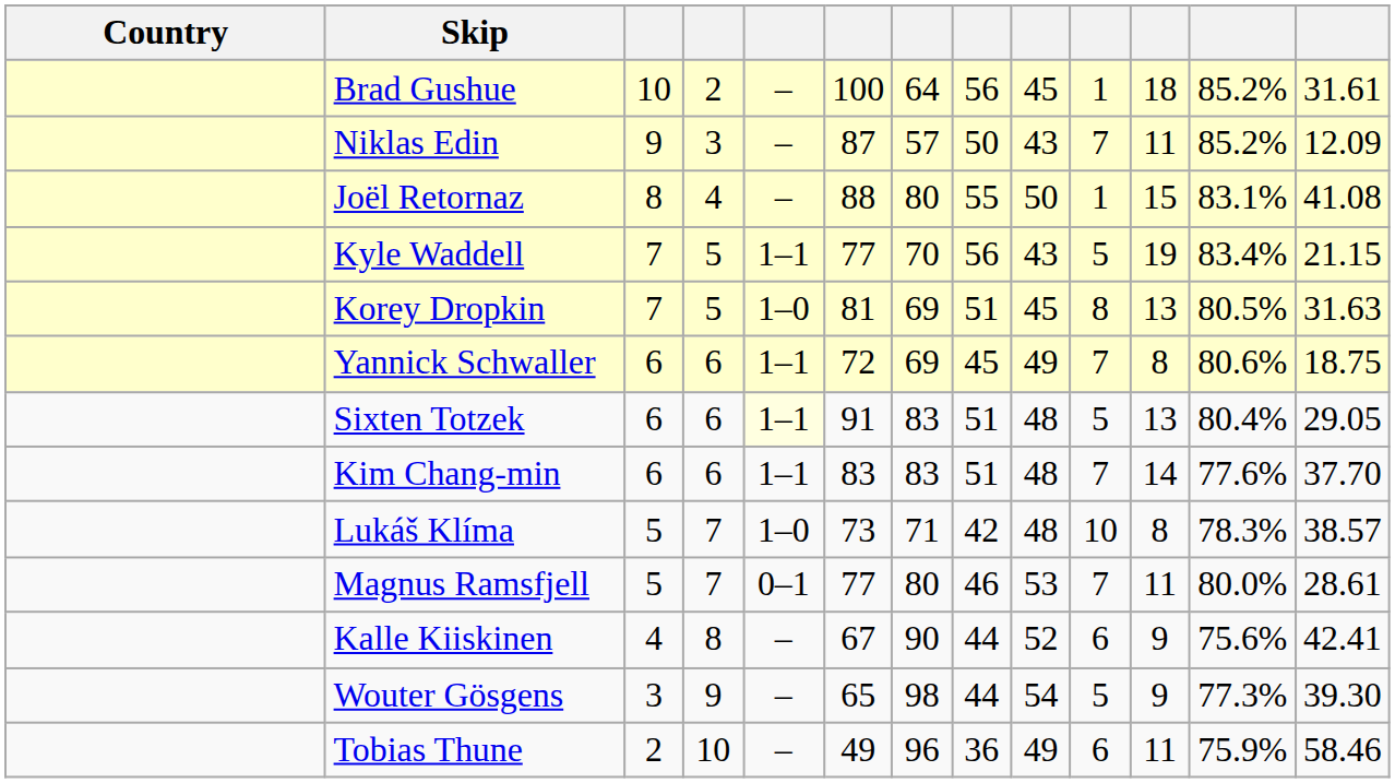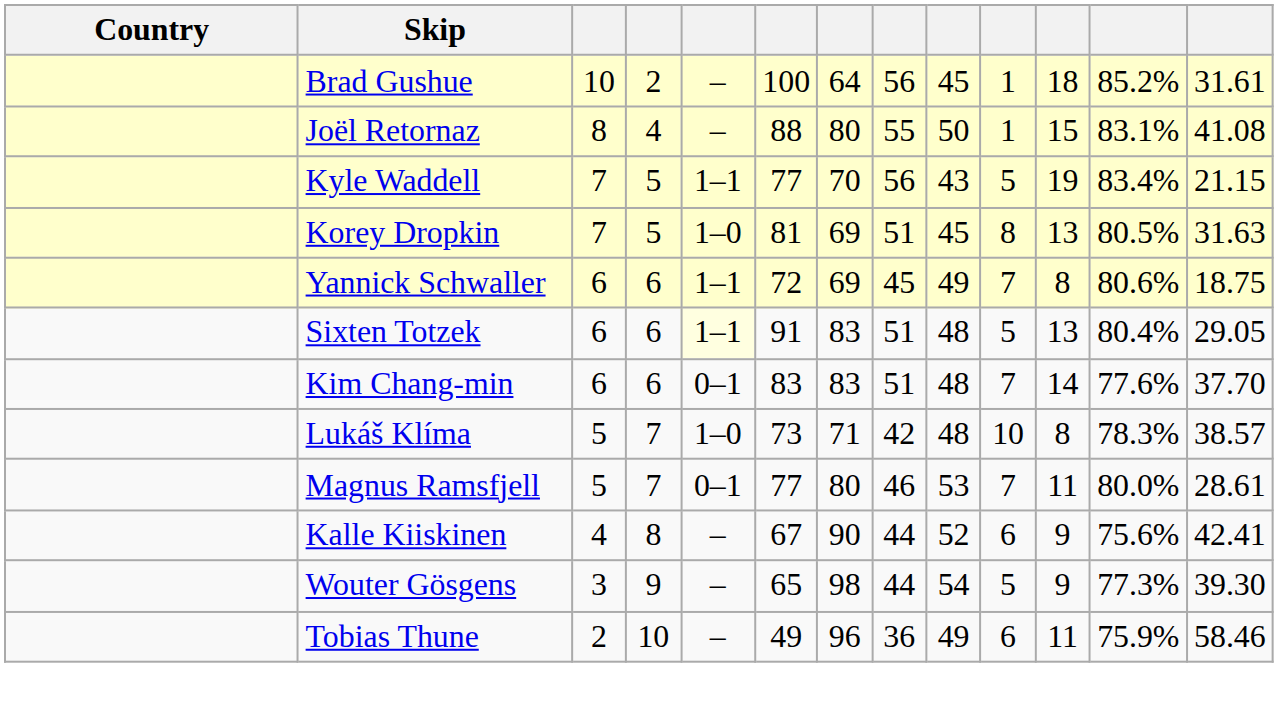- row: Niklas Edin | 9 | 3 | – | 87 | 57 | 50 | 43 | 7 | 11 | 85.2% | 12.09
Kim Chang-min | column 5: 1–1 -> 0–1
